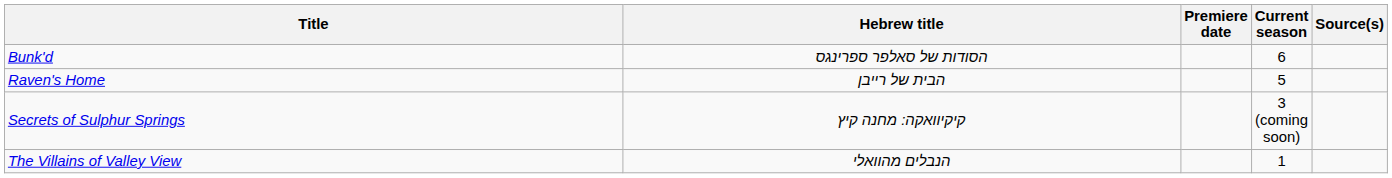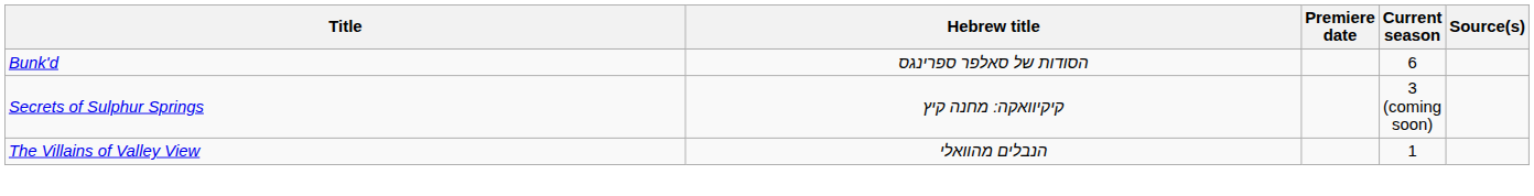- row: Raven's Home | הבית של רייבן | 5
